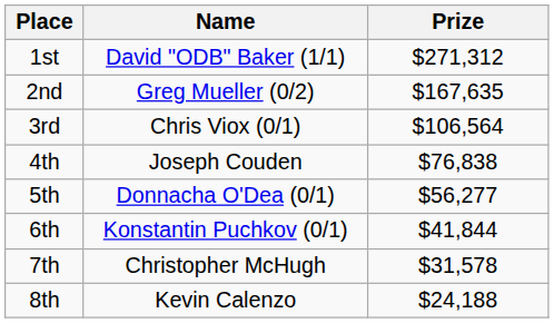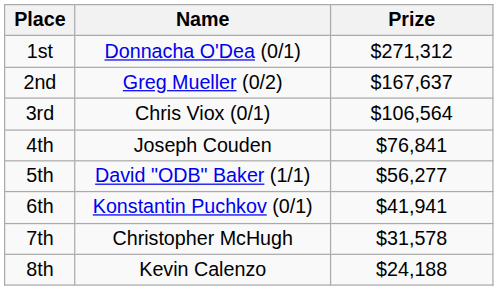1st | Name: David "ODB" Baker (1/1) -> Donnacha O'Dea (0/1)
2nd | Prize: $167,635 -> $167,637
4th | Prize: $76,838 -> $76,841
5th | Name: Donnacha O'Dea (0/1) -> David "ODB" Baker (1/1)
6th | Prize: $41,844 -> $41,941
